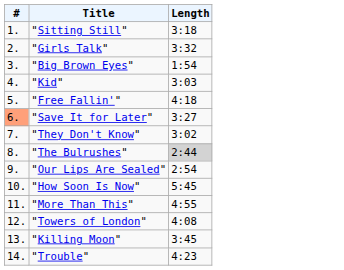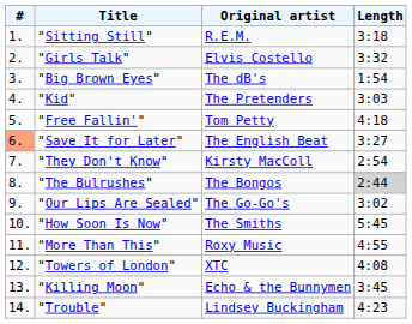+ column: Original artist | R.E.M. | Elvis Costello | The dB's | The Pretenders | Tom Petty | The English Beat | Kirsty MacColl | The Bongos | The Go-Go's | The Smiths | Roxy Music | XTC | Echo & the Bunnymen | Lindsey Buckingham
"They Don't Know" | Length: 3:02 -> 2:54
"Our Lips Are Sealed" | Length: 2:54 -> 3:02
